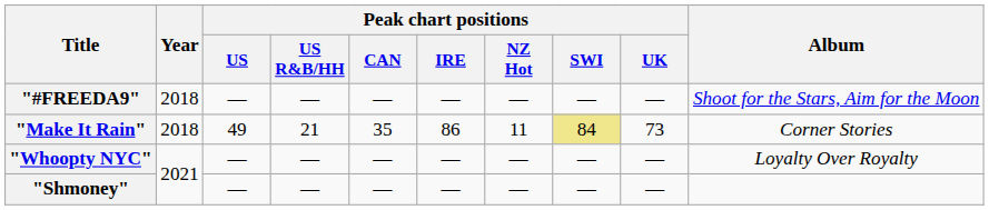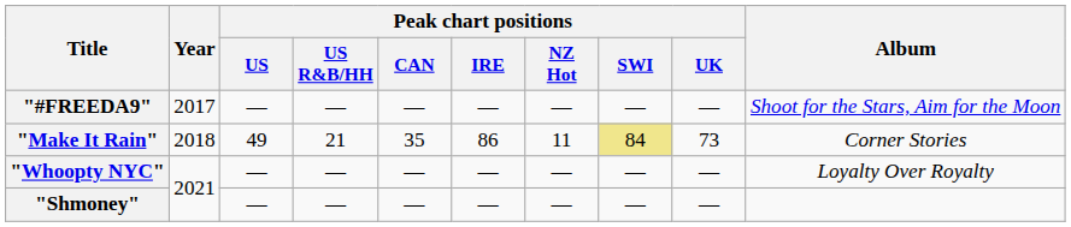"#FREEDA9" | Year: 2018 -> 2017
